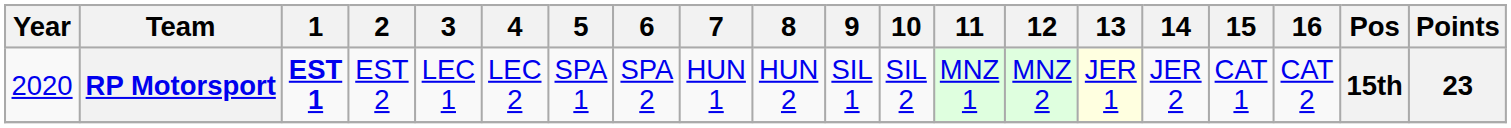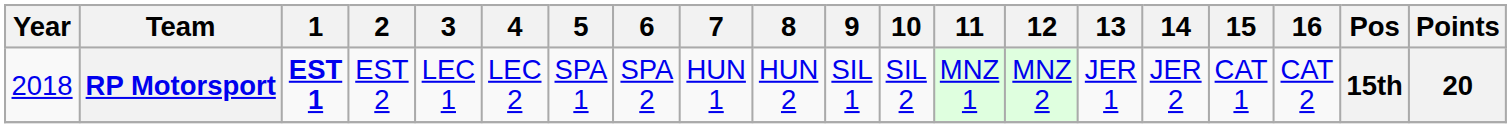RP Motorsport | Year: 2020 -> 2018
RP Motorsport | 13: lightyellow background -> no background
RP Motorsport | Points: 23 -> 20
